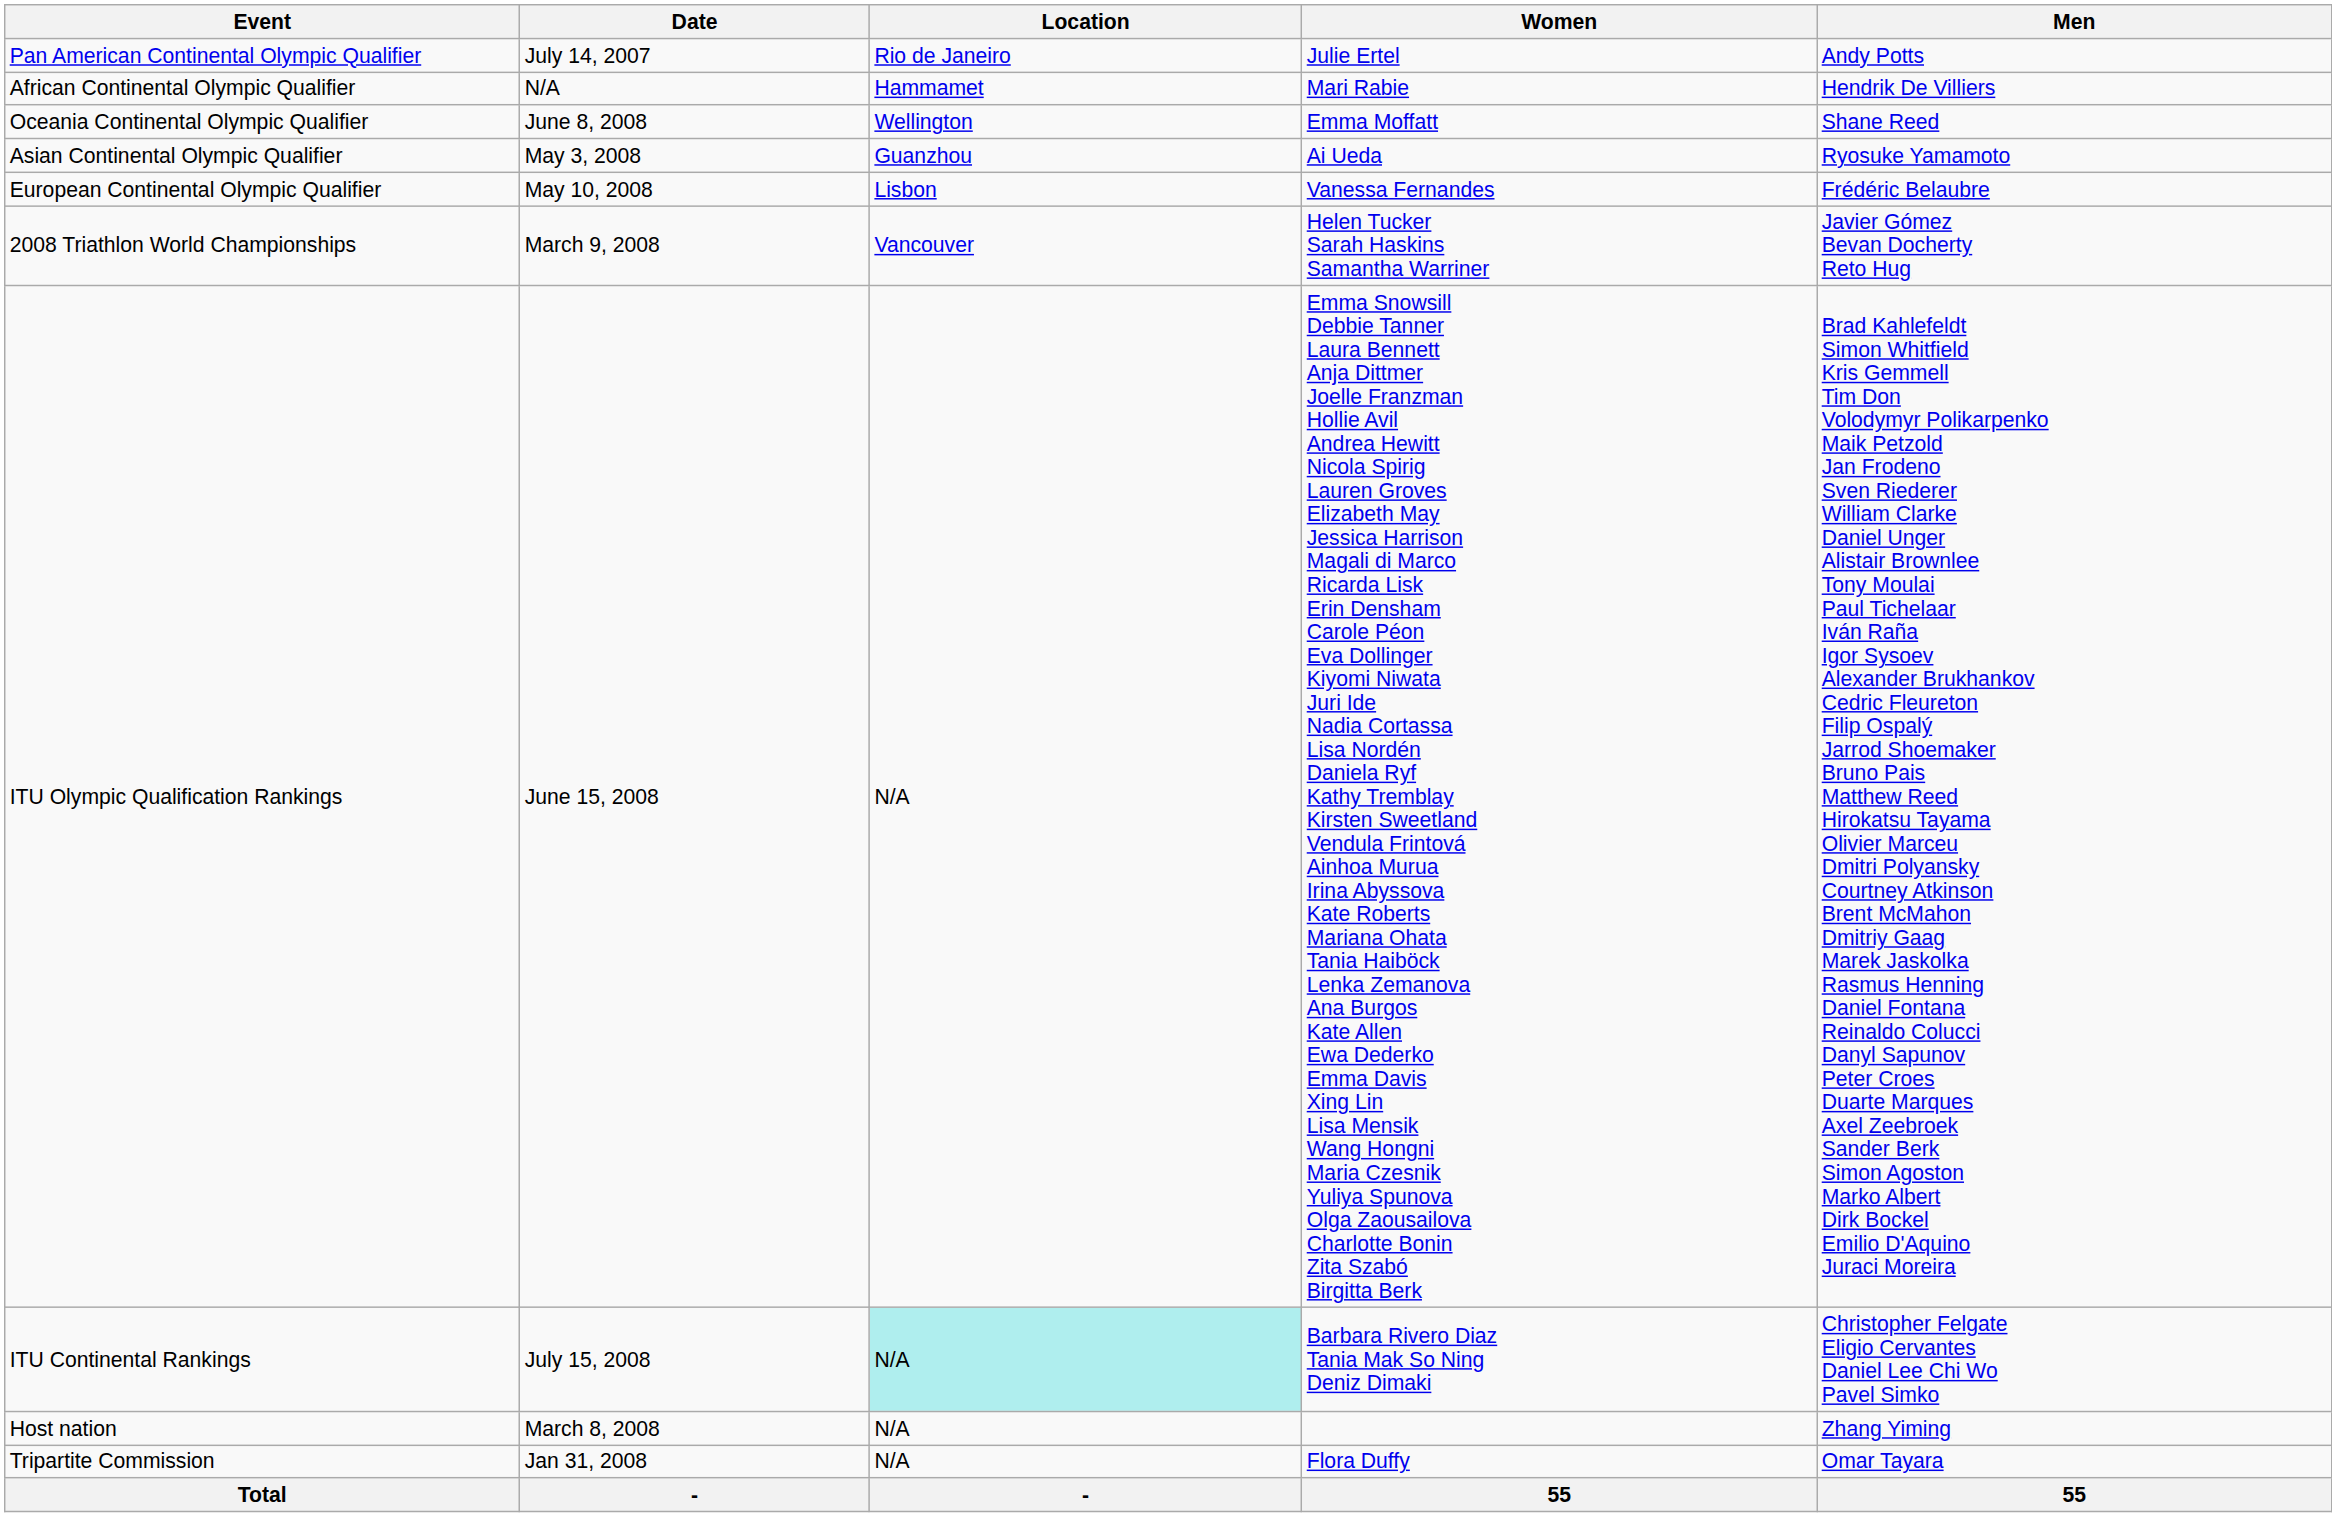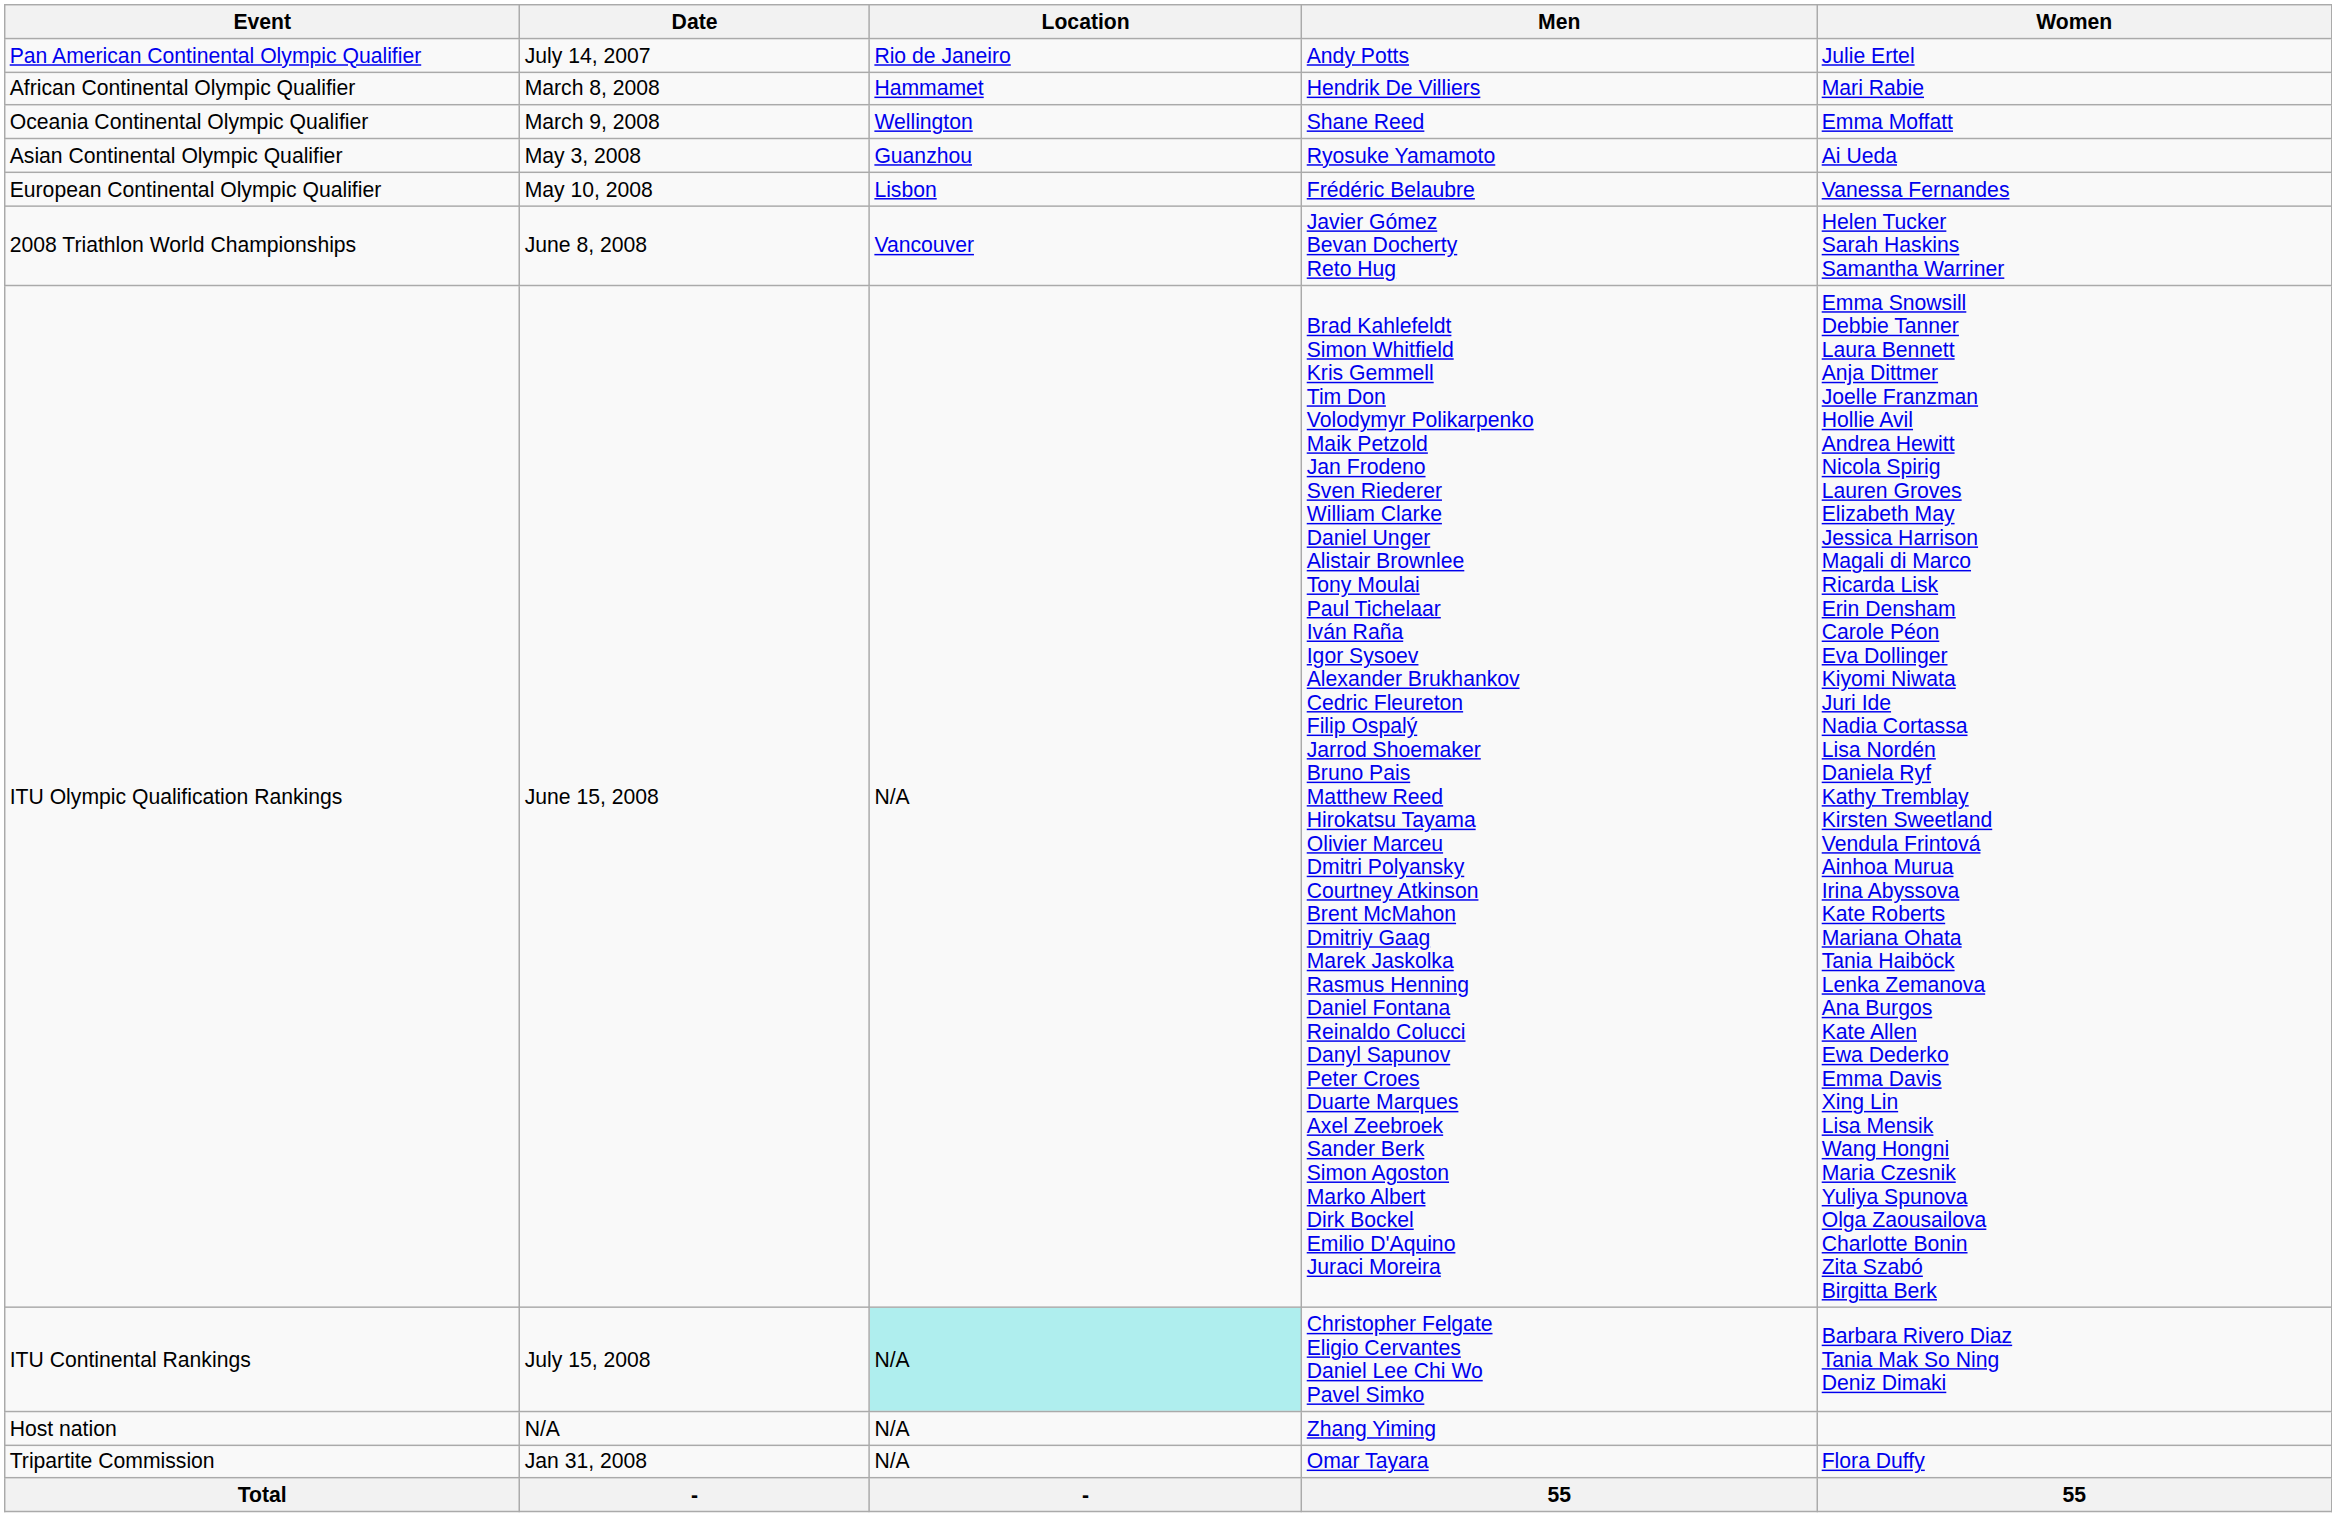columns swapped: Men <-> Women
African Continental Olympic Qualifier | Date: N/A -> March 8, 2008
Oceania Continental Olympic Qualifier | Date: June 8, 2008 -> March 9, 2008
2008 Triathlon World Championships | Date: March 9, 2008 -> June 8, 2008
Host nation | Date: March 8, 2008 -> N/A
